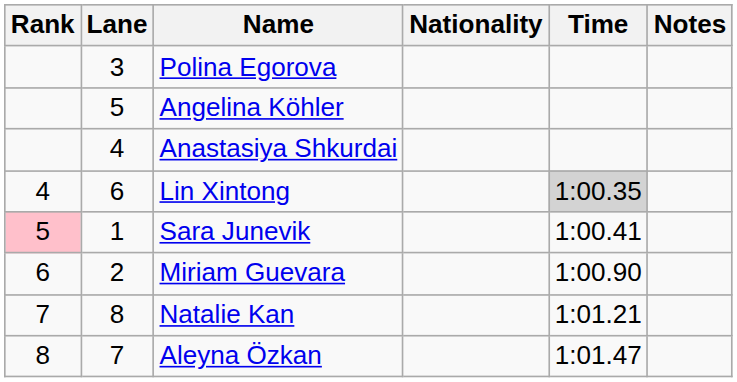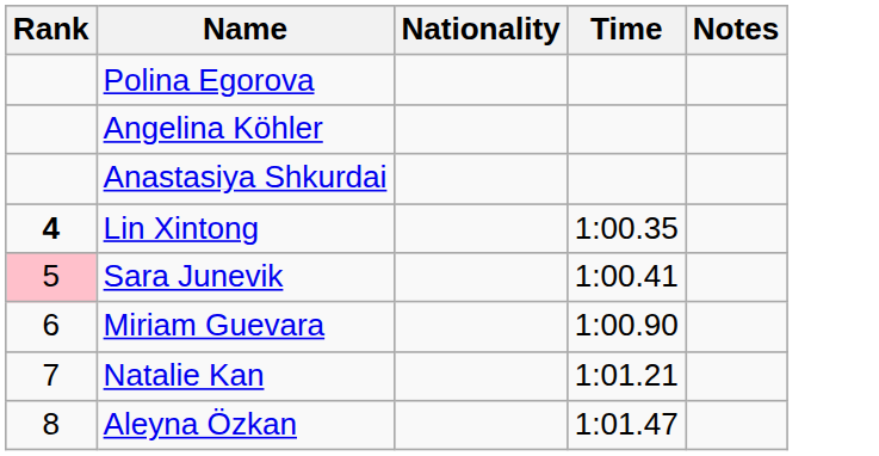- column: Lane | 3 | 5 | 4 | 6 | 1 | 2 | 8 | 7
Lin Xintong | Rank: normal -> bold
Lin Xintong | Time: lightgrey background -> no background
